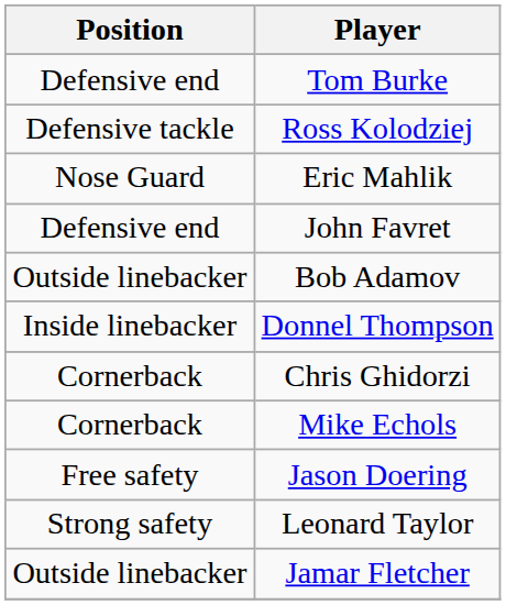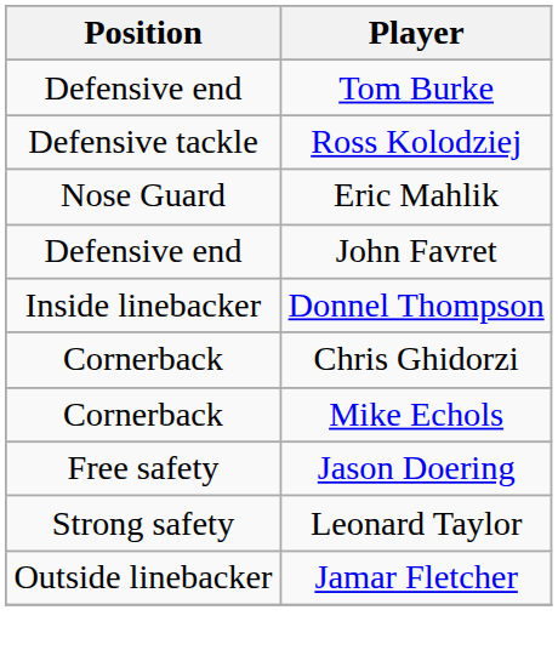- row: Outside linebacker | Bob Adamov
